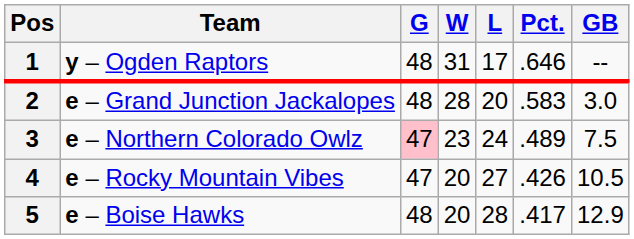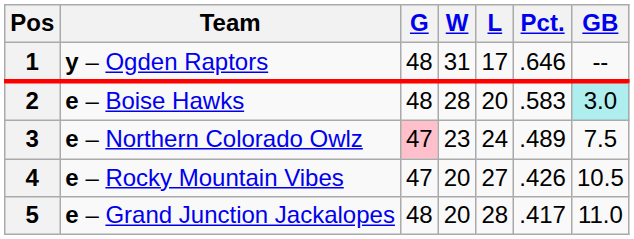2 | Team: e – Grand Junction Jackalopes -> e – Boise Hawks
2 | GB: no background -> paleturquoise background
5 | Team: e – Boise Hawks -> e – Grand Junction Jackalopes
5 | GB: 12.9 -> 11.0
